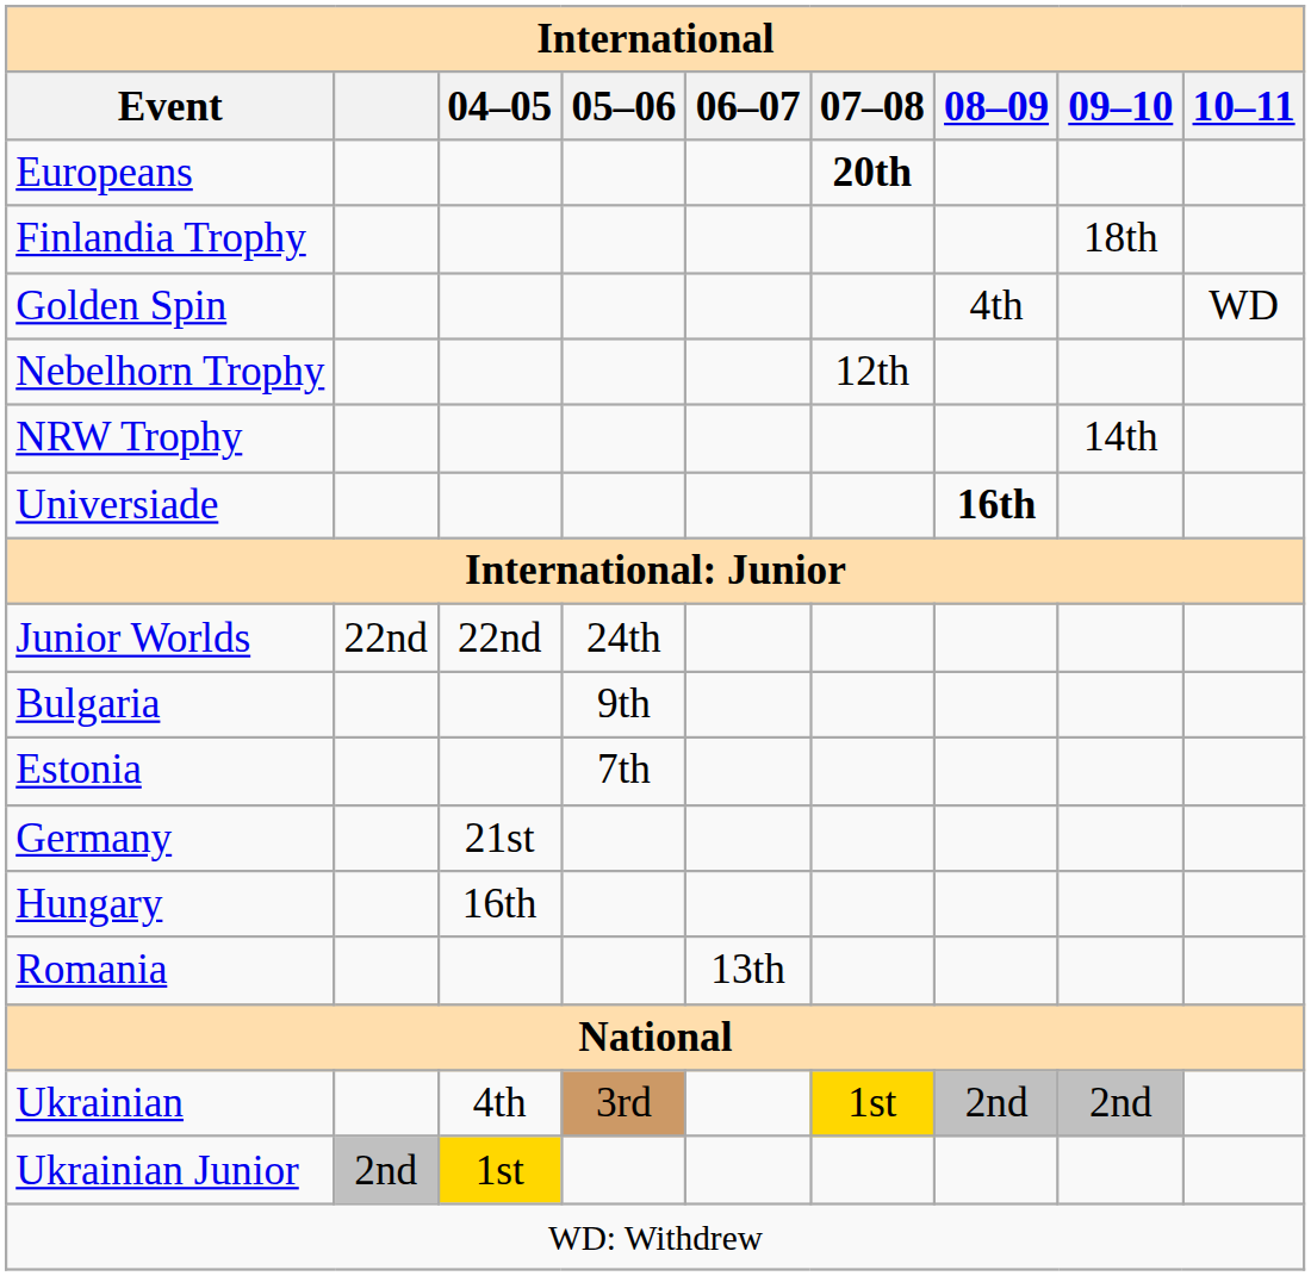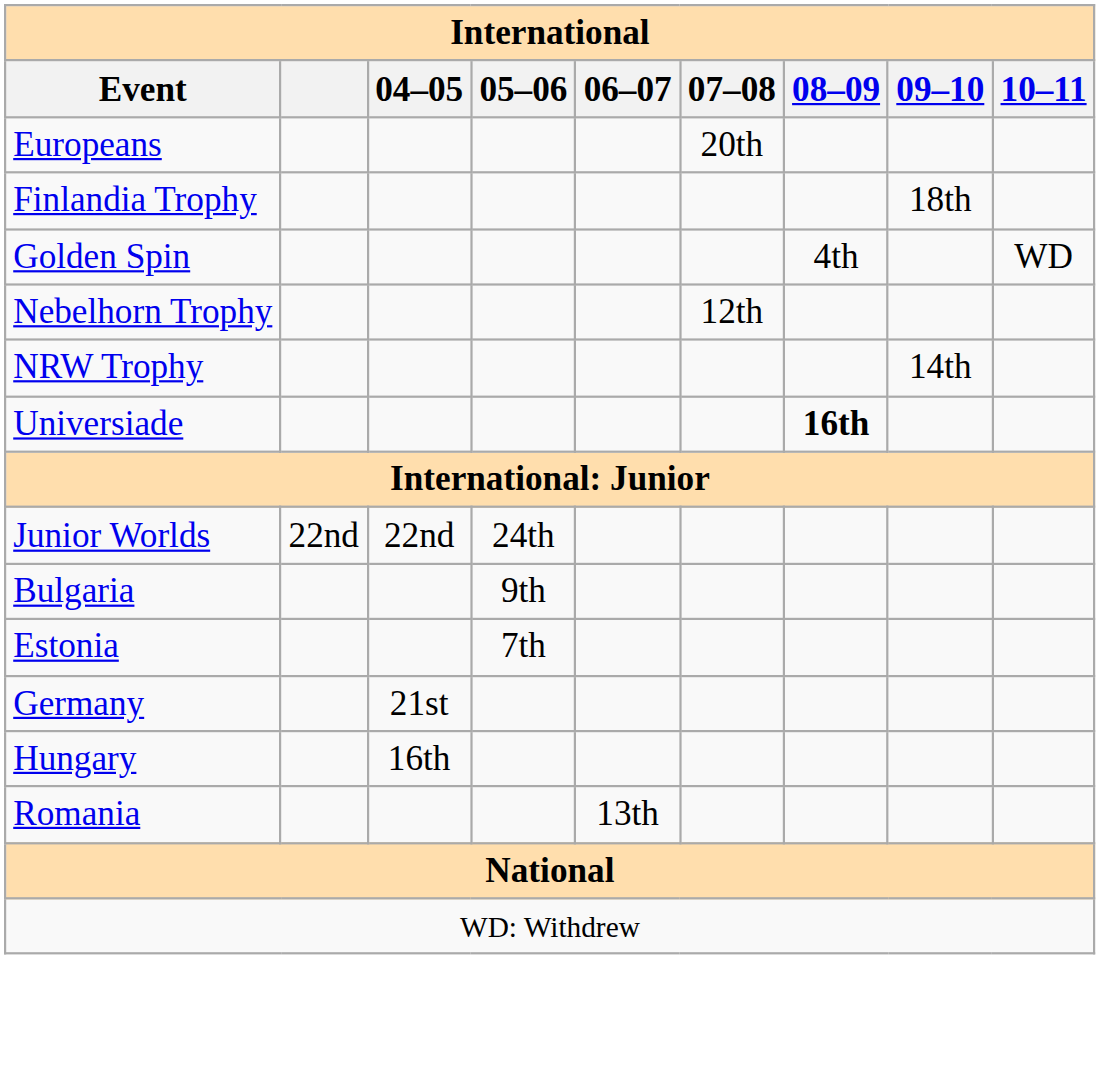Europeans | 07–08: bold -> normal
- row: Ukrainian | 4th | 3rd | 1st | 2nd | 2nd
- row: Ukrainian Junior | 2nd | 1st
